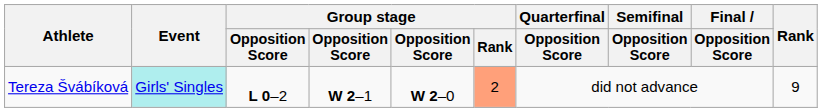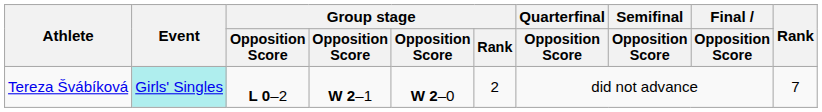Tereza Švábíková | Group stage / Rank: lightsalmon background -> no background
Tereza Švábíková | Rank: 9 -> 7
